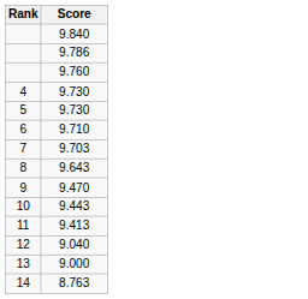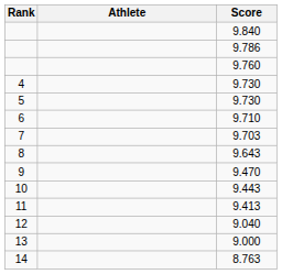+ column: Athlete
